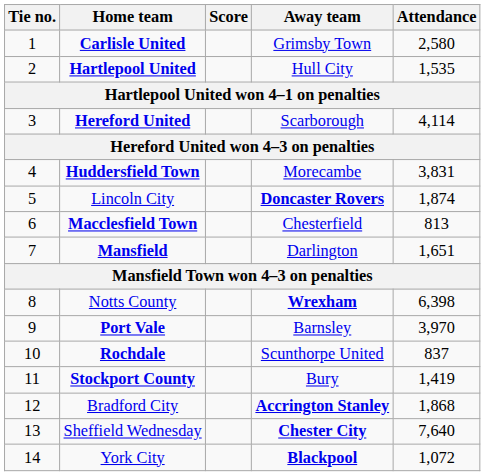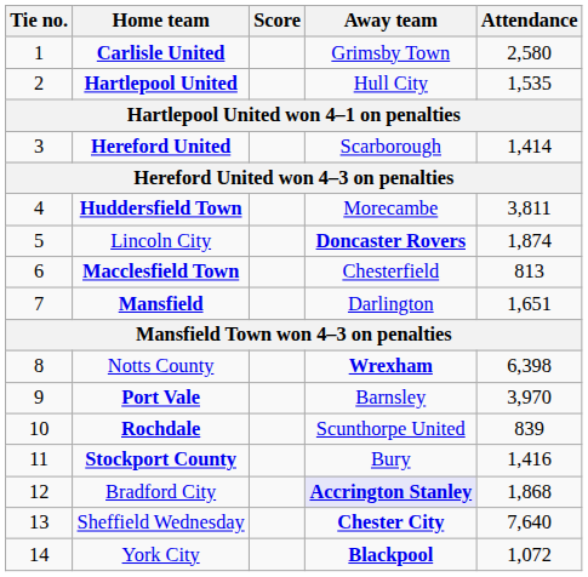Hereford United | Attendance: 4,114 -> 1,414
Huddersfield Town | Attendance: 3,831 -> 3,811
Rochdale | Attendance: 837 -> 839
Stockport County | Attendance: 1,419 -> 1,416
Bradford City | Away team: no background -> lavender background
